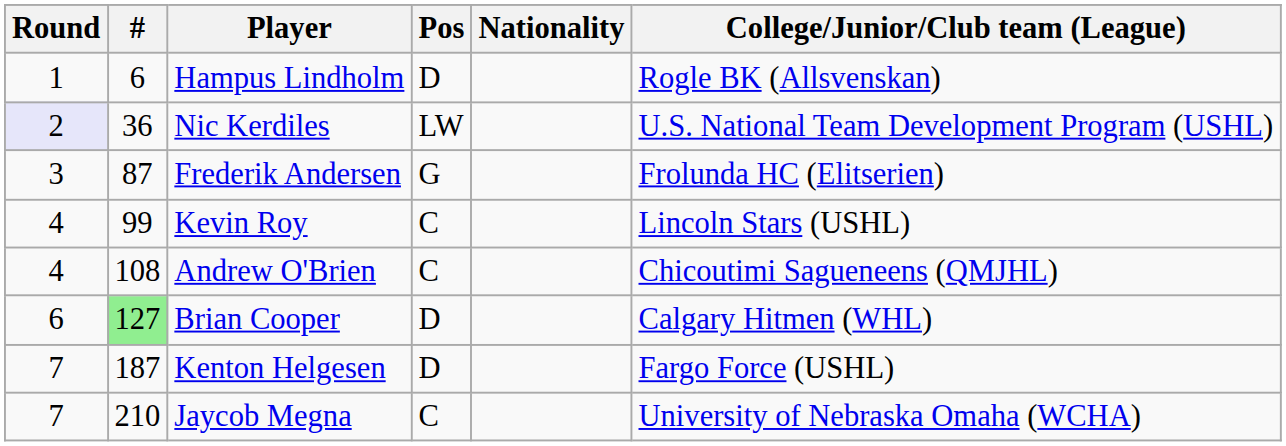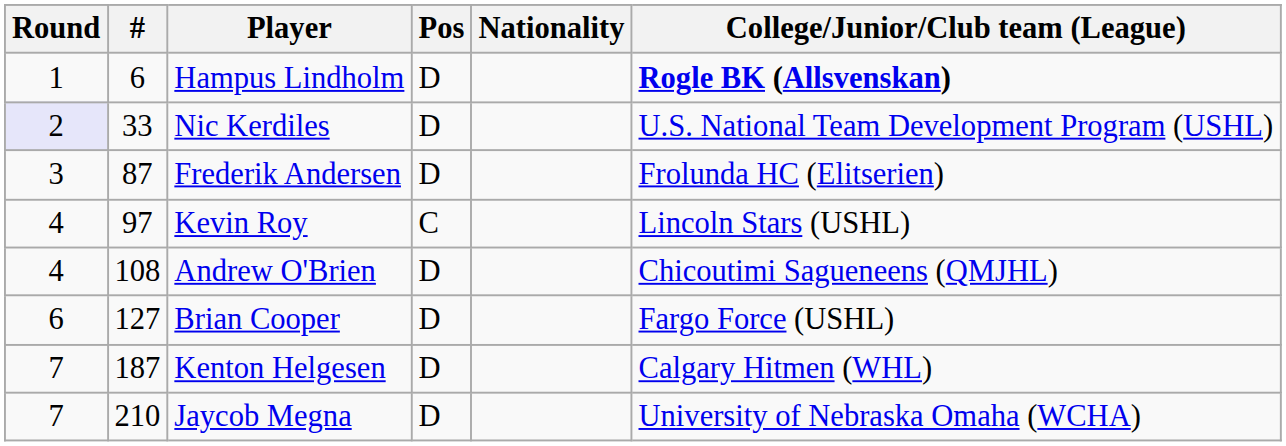Hampus Lindholm | College/Junior/Club team (League): normal -> bold
Nic Kerdiles | #: 36 -> 33
Nic Kerdiles | Pos: LW -> D
Frederik Andersen | Pos: G -> D
Kevin Roy | #: 99 -> 97
Andrew O'Brien | Pos: C -> D
Brian Cooper | #: lightgreen background -> no background
Brian Cooper | College/Junior/Club team (League): Calgary Hitmen (WHL) -> Fargo Force (USHL)
Kenton Helgesen | College/Junior/Club team (League): Fargo Force (USHL) -> Calgary Hitmen (WHL)
Jaycob Megna | Pos: C -> D
